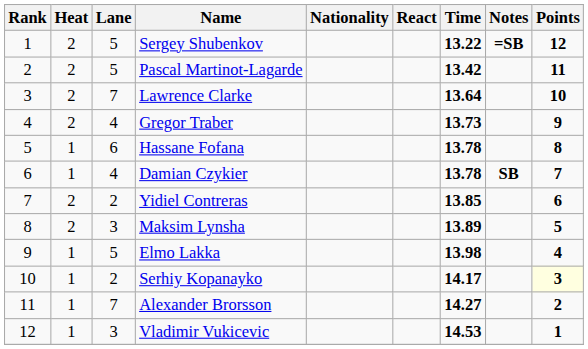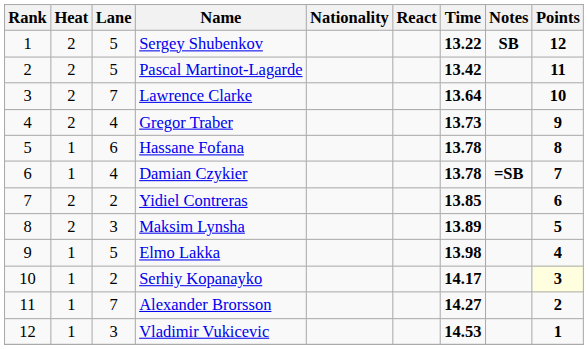Sergey Shubenkov | Notes: =SB -> SB
Damian Czykier | Notes: SB -> =SB
